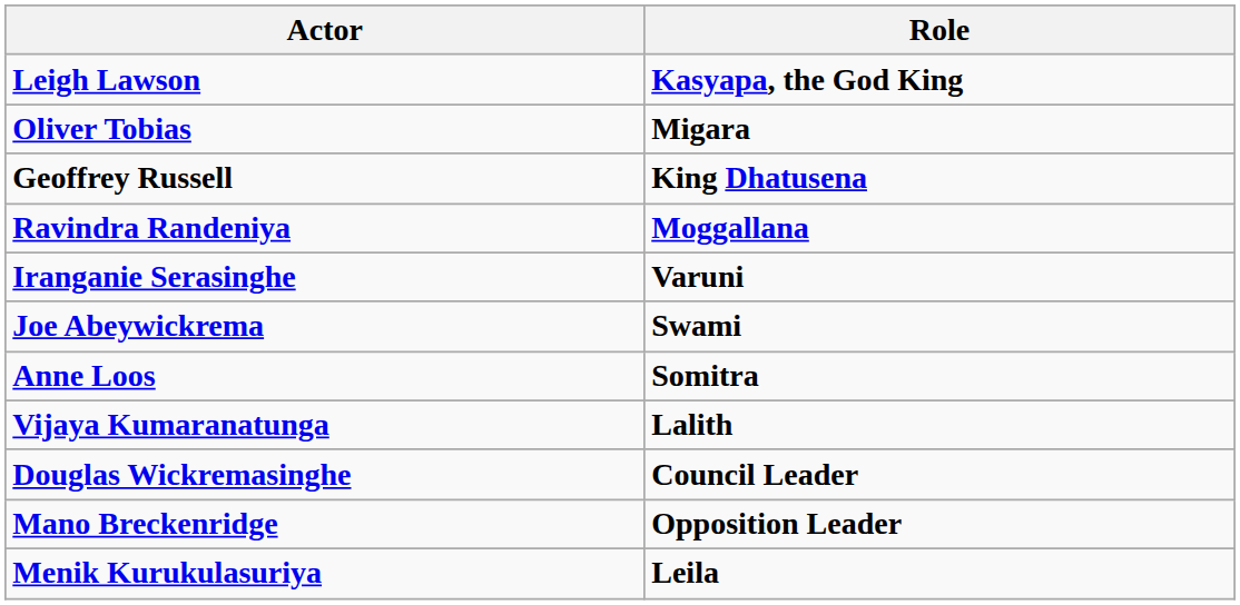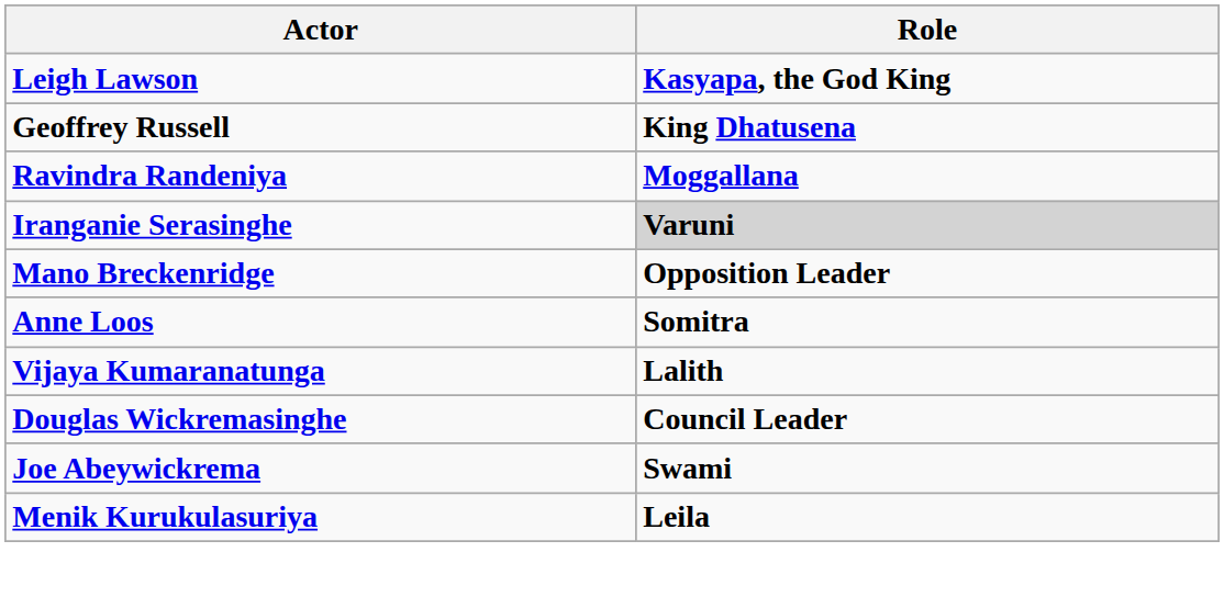- row: Oliver Tobias | Migara
Iranganie Serasinghe | Role: no background -> lightgrey background
rows swapped: Joe Abeywickrema <-> Mano Breckenridge
